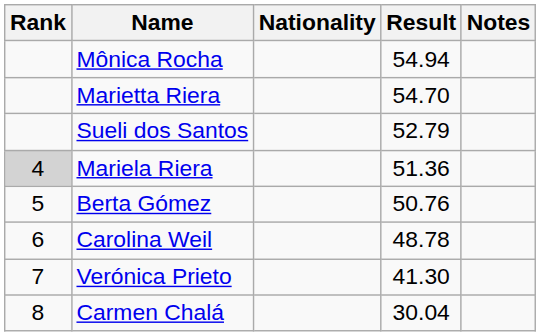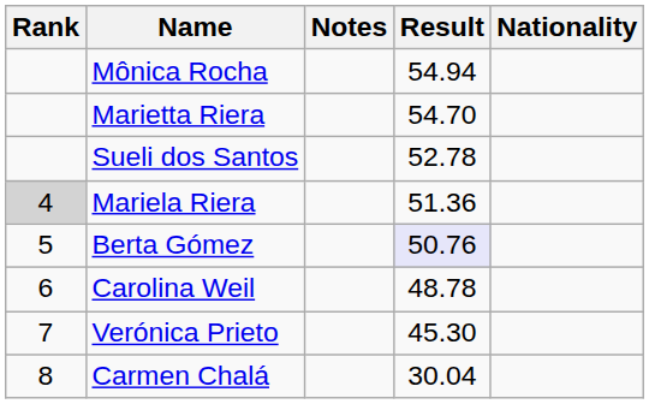columns swapped: Nationality <-> Notes
Sueli dos Santos | Result: 52.79 -> 52.78
Berta Gómez | Result: no background -> lavender background
Verónica Prieto | Result: 41.30 -> 45.30
